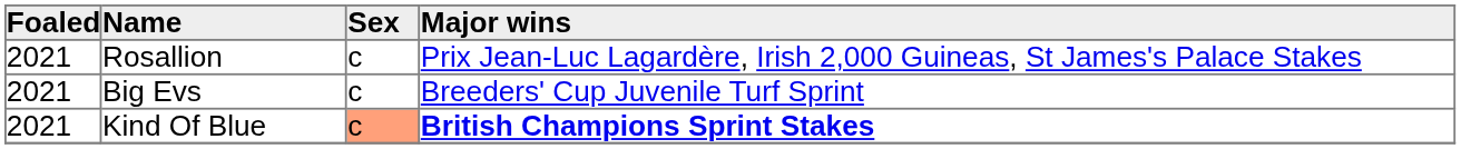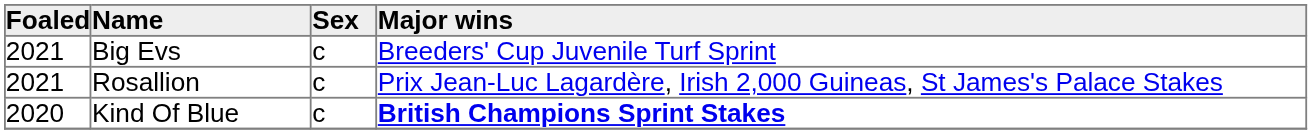rows swapped: Rosallion <-> Big Evs
Kind Of Blue | Foaled: 2021 -> 2020
Kind Of Blue | Sex: lightsalmon background -> no background
